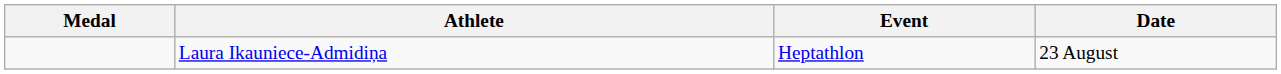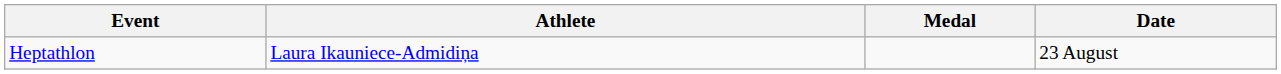columns swapped: Medal <-> Event
